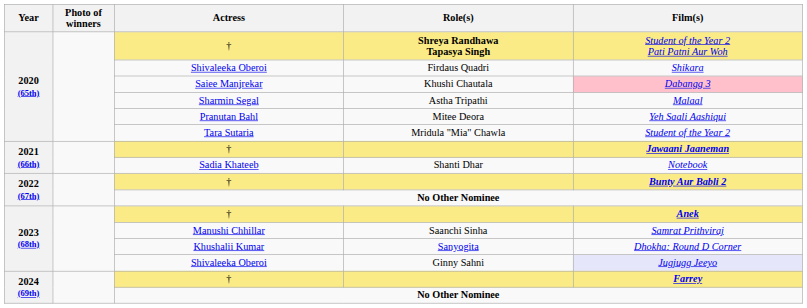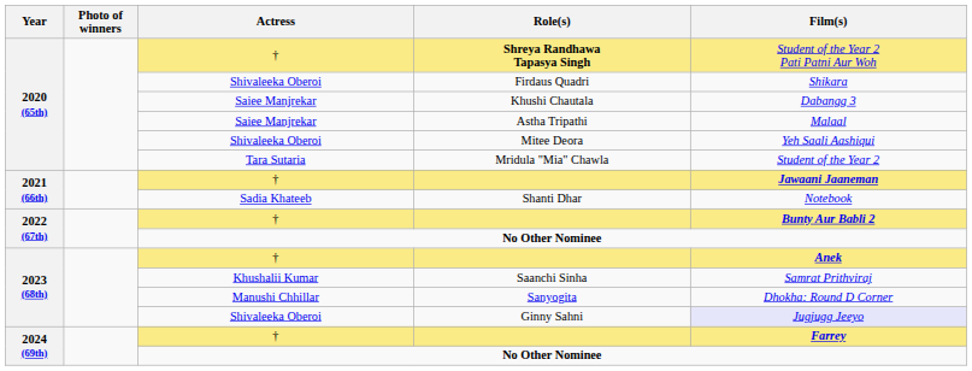Khushi Chautala | Film(s): pink background -> no background
Astha Tripathi | Actress: Sharmin Segal -> Saiee Manjrekar
Mitee Deora | Actress: Pranutan Bahl -> Shivaleeka Oberoi
Saanchi Sinha | Actress: Manushi Chhillar -> Khushalii Kumar
Sanyogita | Actress: Khushalii Kumar -> Manushi Chhillar
